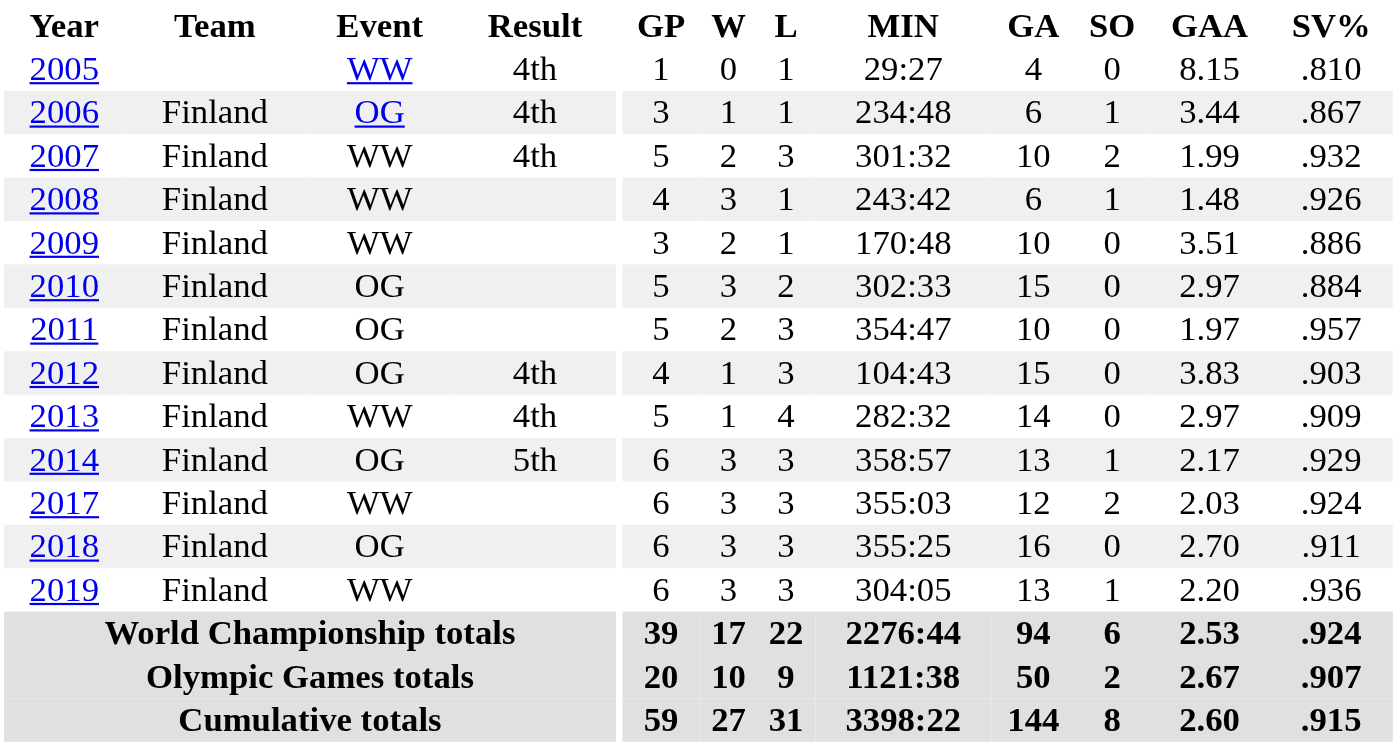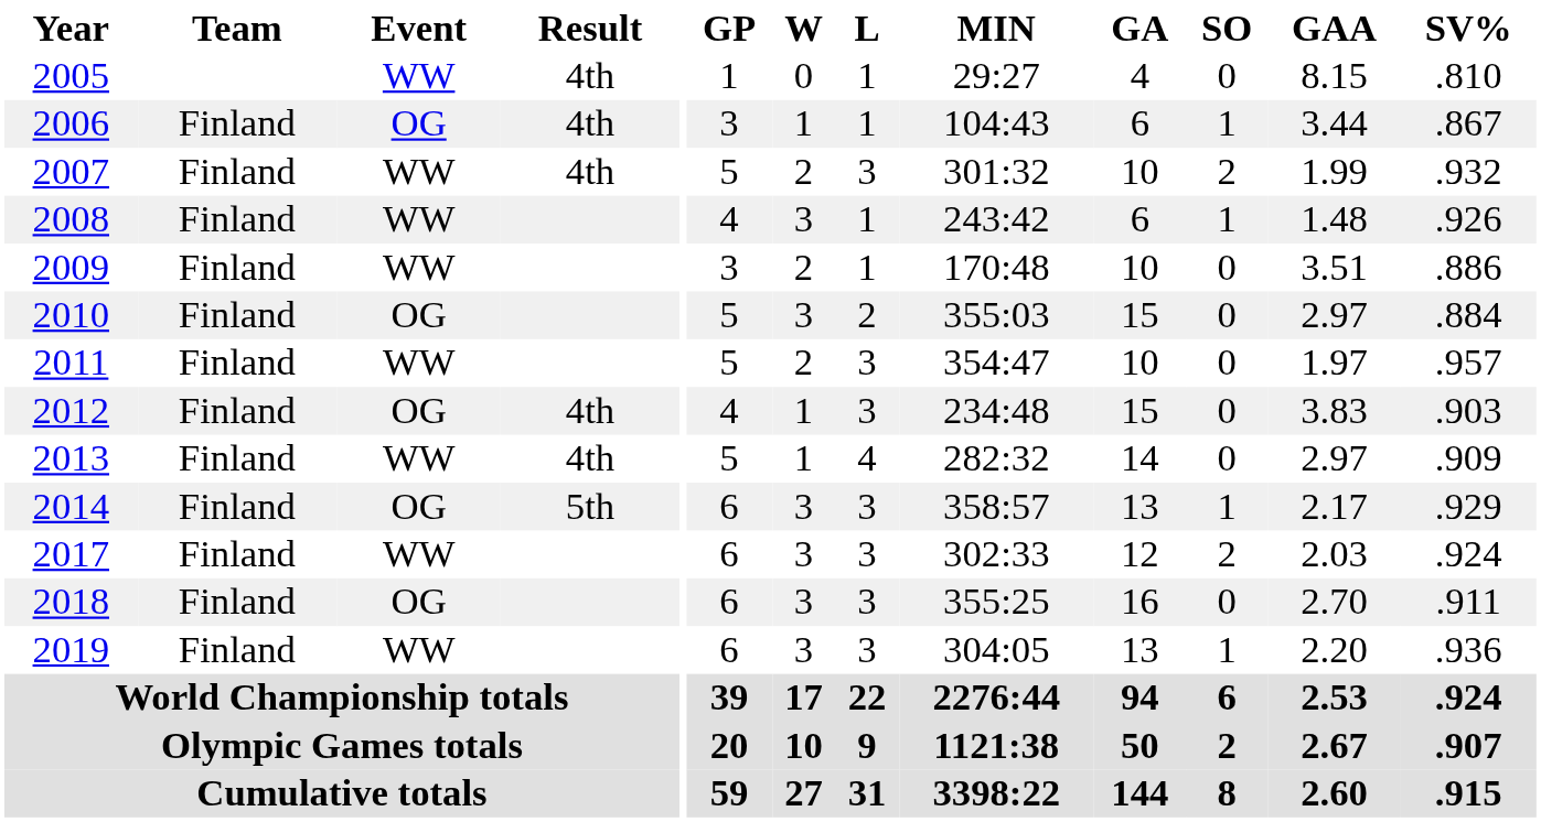2006 | MIN: 234:48 -> 104:43
2010 | MIN: 302:33 -> 355:03
2011 | Event: OG -> WW
2012 | MIN: 104:43 -> 234:48
2017 | MIN: 355:03 -> 302:33
